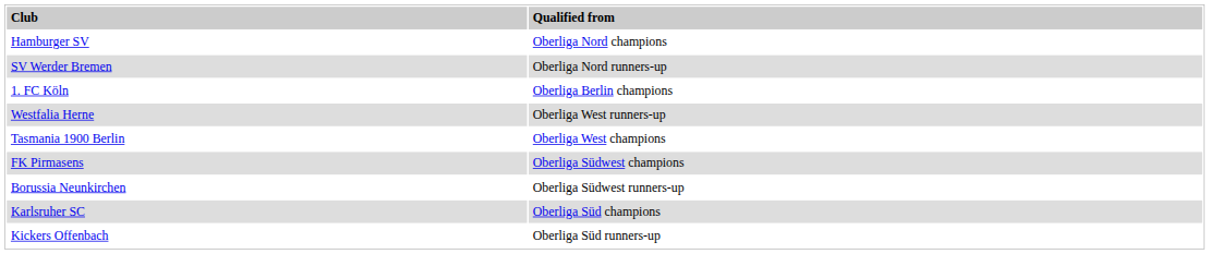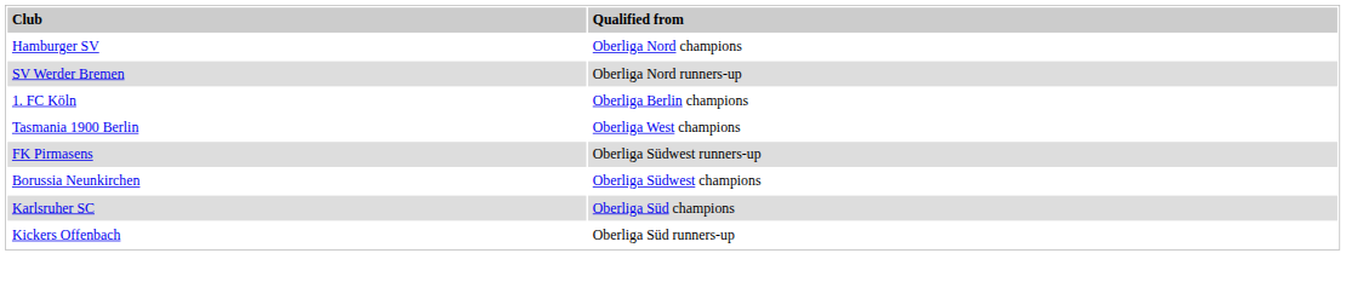- row: Westfalia Herne | Oberliga West runners-up
FK Pirmasens | column 2: Oberliga Südwest champions -> Oberliga Südwest runners-up
Borussia Neunkirchen | column 2: Oberliga Südwest runners-up -> Oberliga Südwest champions
